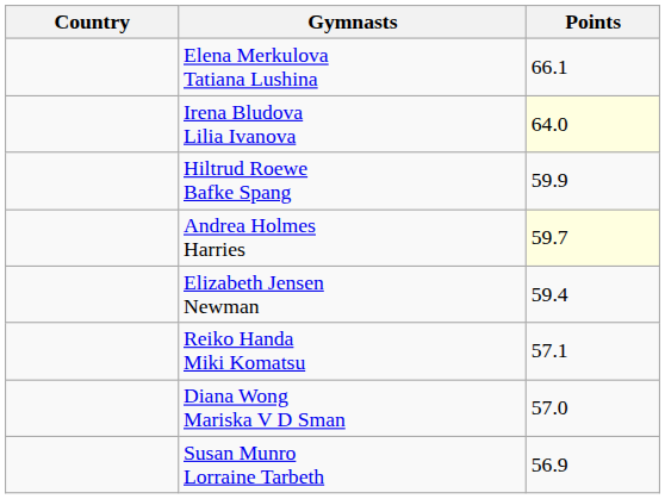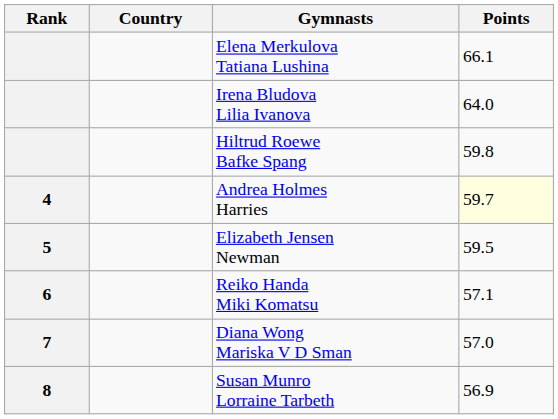+ column: Rank | 4 | 5 | 6 | 7 | 8
Irena Bludova Lilia Ivanova | Points: lightyellow background -> no background
Hiltrud Roewe Bafke Spang | Points: 59.9 -> 59.8
Elizabeth Jensen Newman | Points: 59.4 -> 59.5
